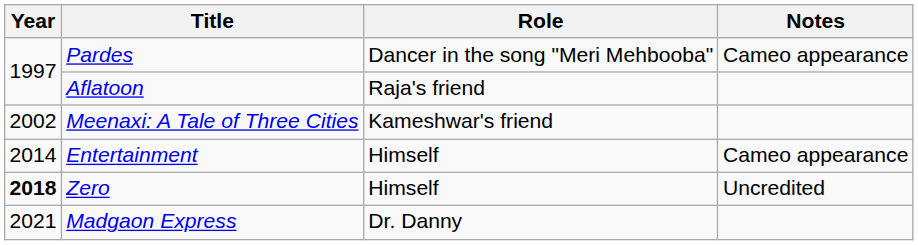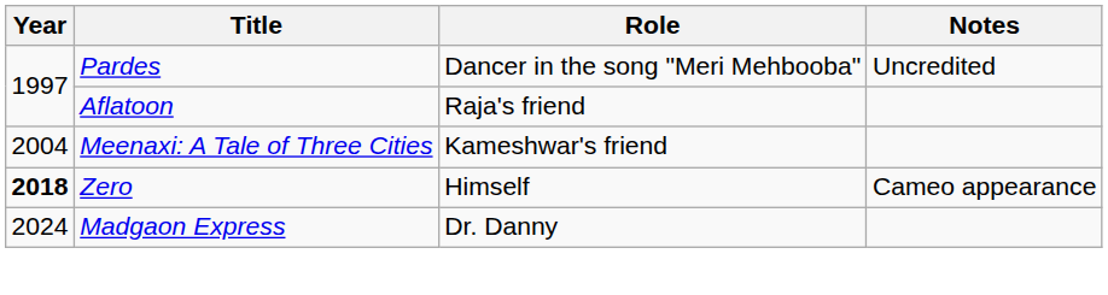Pardes | Notes: Cameo appearance -> Uncredited
Meenaxi: A Tale of Three Cities | Year: 2002 -> 2004
- row: 2014 | Entertainment | Himself | Cameo appearance
Zero | Notes: Uncredited -> Cameo appearance
Madgaon Express | Year: 2021 -> 2024
